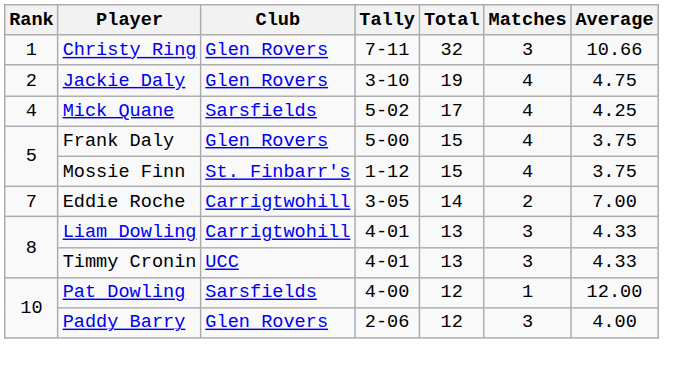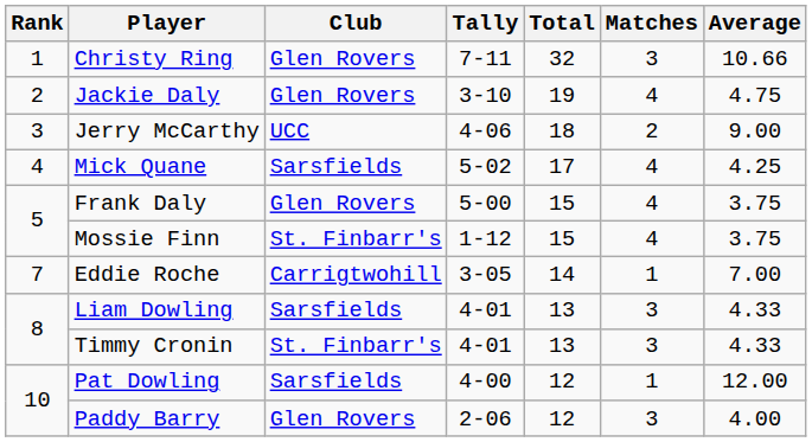+ row: 3 | Jerry McCarthy | UCC | 4-06 | 18 | 2 | 9.00
Eddie Roche | Matches: 2 -> 1
Liam Dowling | Club: Carrigtwohill -> Sarsfields
Timmy Cronin | Club: UCC -> St. Finbarr's
